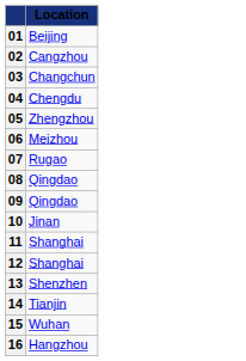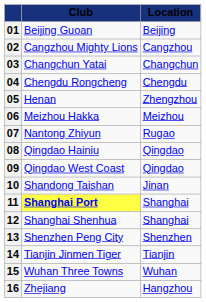+ column: Club | Beijing Guoan | Cangzhou Mighty Lions | Changchun Yatai | Chengdu Rongcheng | Henan | Meizhou Hakka | Nantong Zhiyun | Qingdao Hainiu | Qingdao West Coast | Shandong Taishan | Shanghai Port | Shanghai Shenhua | Shenzhen Peng City | Tianjin Jinmen Tiger | Wuhan Three Towns | Zhejiang
